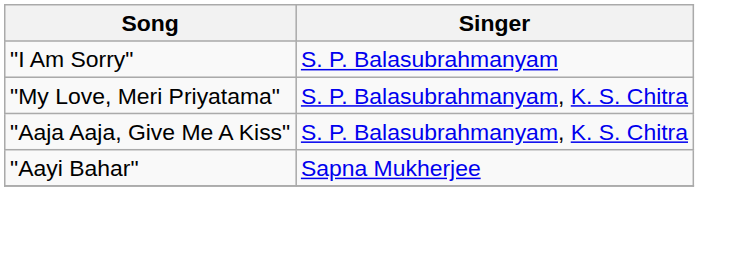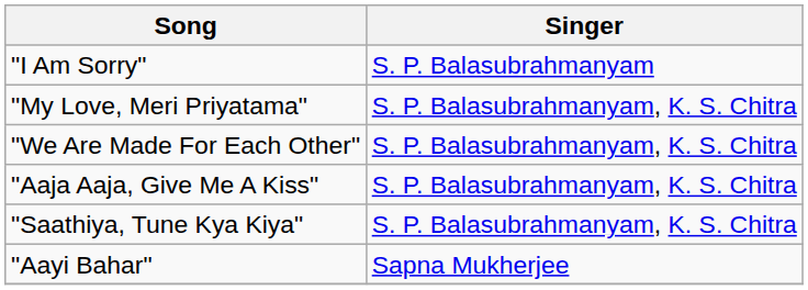+ row: "We Are Made For Each Other" | S. P. Balasubrahmanyam, K. S. Chitra
+ row: "Saathiya, Tune Kya Kiya" | S. P. Balasubrahmanyam, K. S. Chitra
